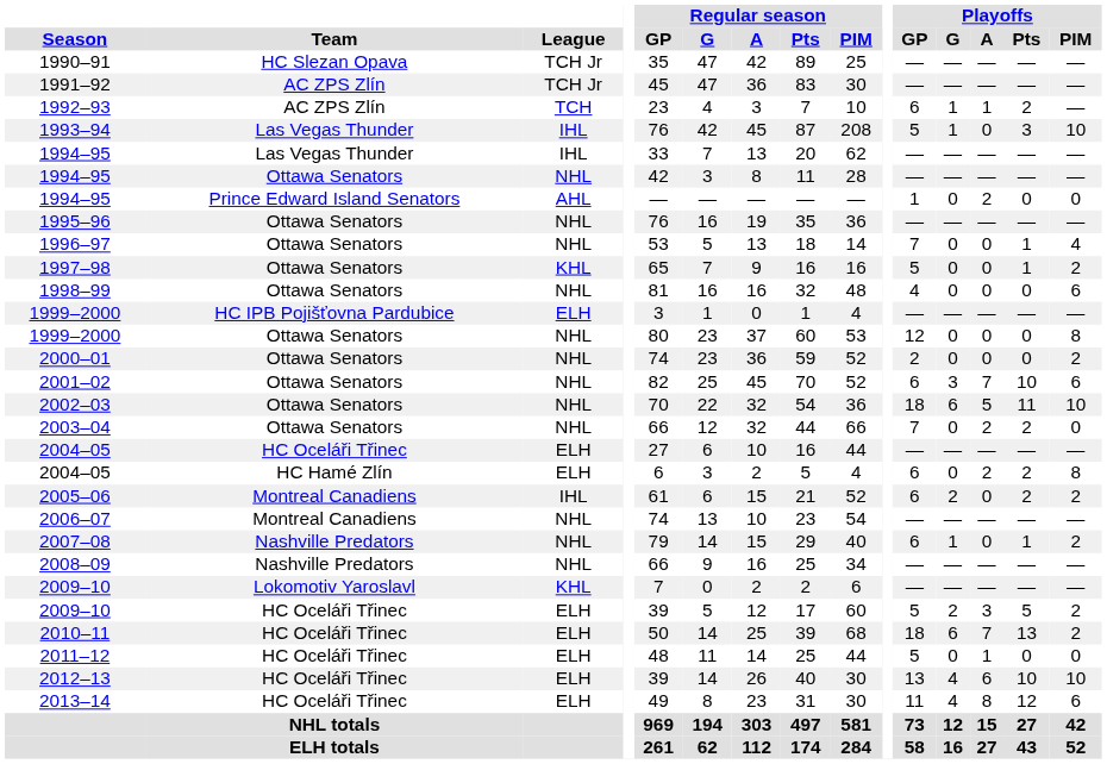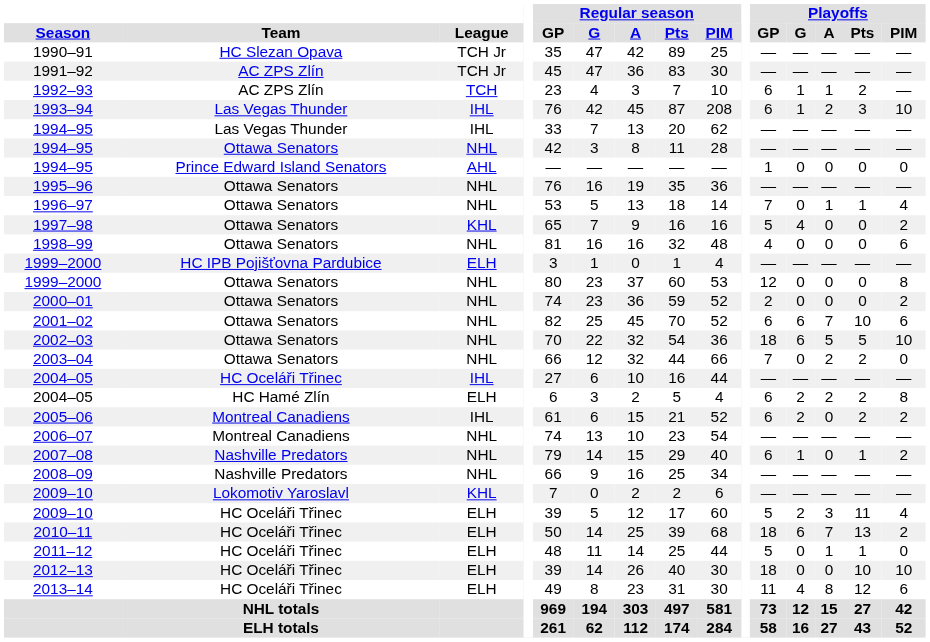1993–94 | Playoffs / GP: 5 -> 6
1993–94 | Playoffs / A: 0 -> 2
1994–95 / Prince Edward Island Senators | Playoffs / A: 2 -> 0
1996–97 | Playoffs / A: 0 -> 1
1997–98 | Playoffs / G: 0 -> 4
1997–98 | Playoffs / Pts: 1 -> 0
2001–02 | Playoffs / G: 3 -> 6
2002–03 | Playoffs / Pts: 11 -> 5
2004–05 / HC Oceláři Třinec | League: ELH -> IHL
2004–05 / HC Hamé Zlín | Playoffs / G: 0 -> 2
2009–10 / HC Oceláři Třinec | Playoffs / Pts: 5 -> 11
2009–10 / HC Oceláři Třinec | Playoffs / PIM: 2 -> 4
2011–12 | Playoffs / Pts: 0 -> 1
2012–13 | Playoffs / GP: 13 -> 18
2012–13 | Playoffs / G: 4 -> 0
2012–13 | Playoffs / A: 6 -> 0
